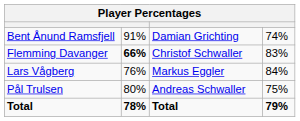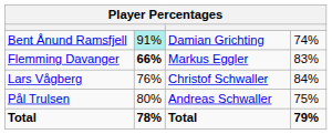Bent Ånund Ramsfjell | column 2: no background -> paleturquoise background
Flemming Davanger | column 3: Christof Schwaller -> Markus Eggler
Lars Vågberg | column 3: Markus Eggler -> Christof Schwaller
